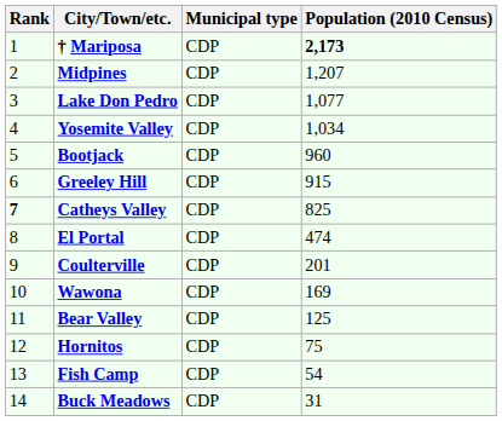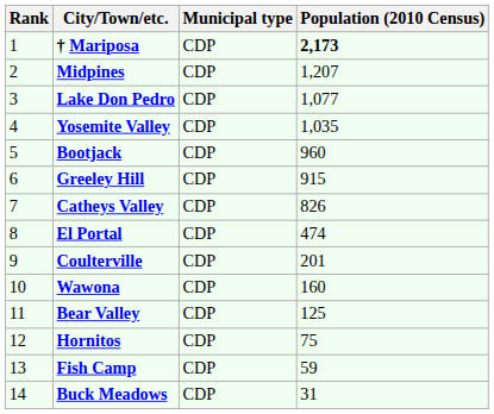Yosemite Valley | Population (2010 Census): 1,034 -> 1,035
Catheys Valley | Rank: bold -> normal
Catheys Valley | Population (2010 Census): 825 -> 826
Wawona | Population (2010 Census): 169 -> 160
Fish Camp | Population (2010 Census): 54 -> 59
